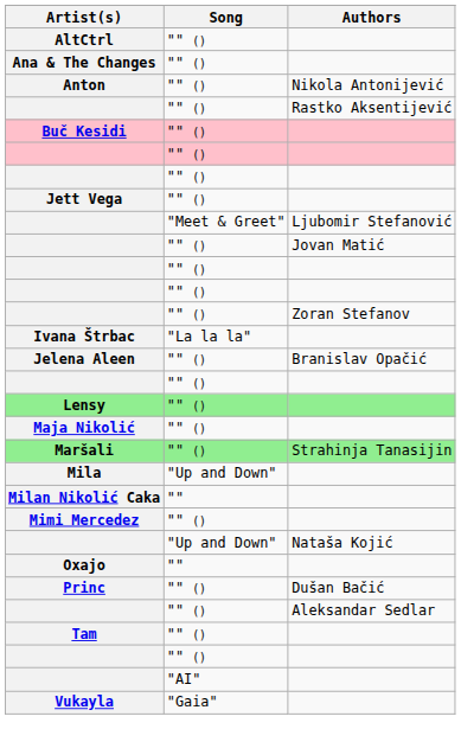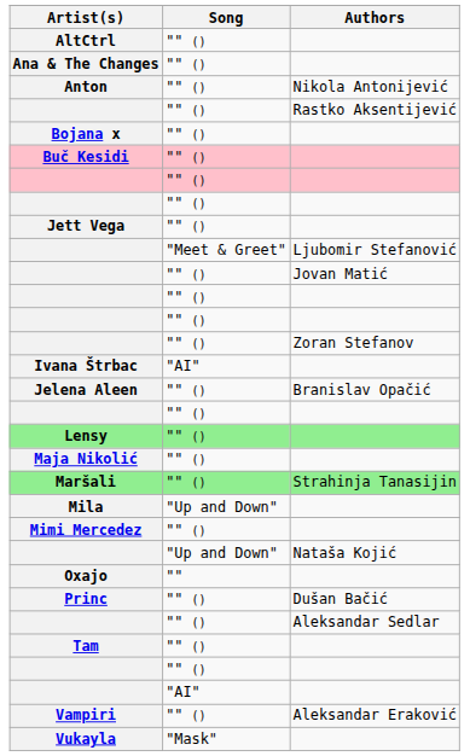+ row: Bojana x | "" ()
Ivana Štrbac | Song: "La la la" -> "AI"
- row: Milan Nikolić Caka | ""
+ row: Vampiri | "" () | Aleksandar Eraković
Vukayla | Song: "Gaia" -> "Mask"
